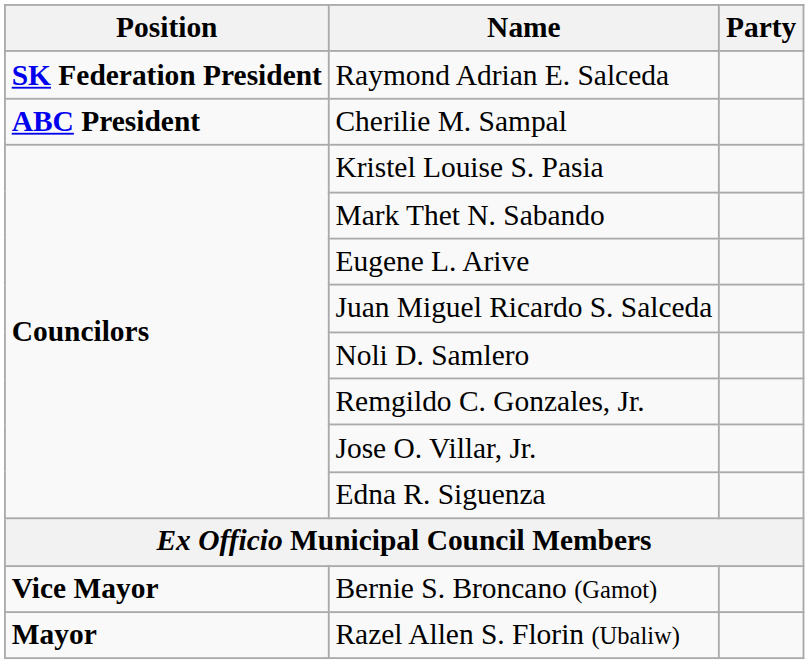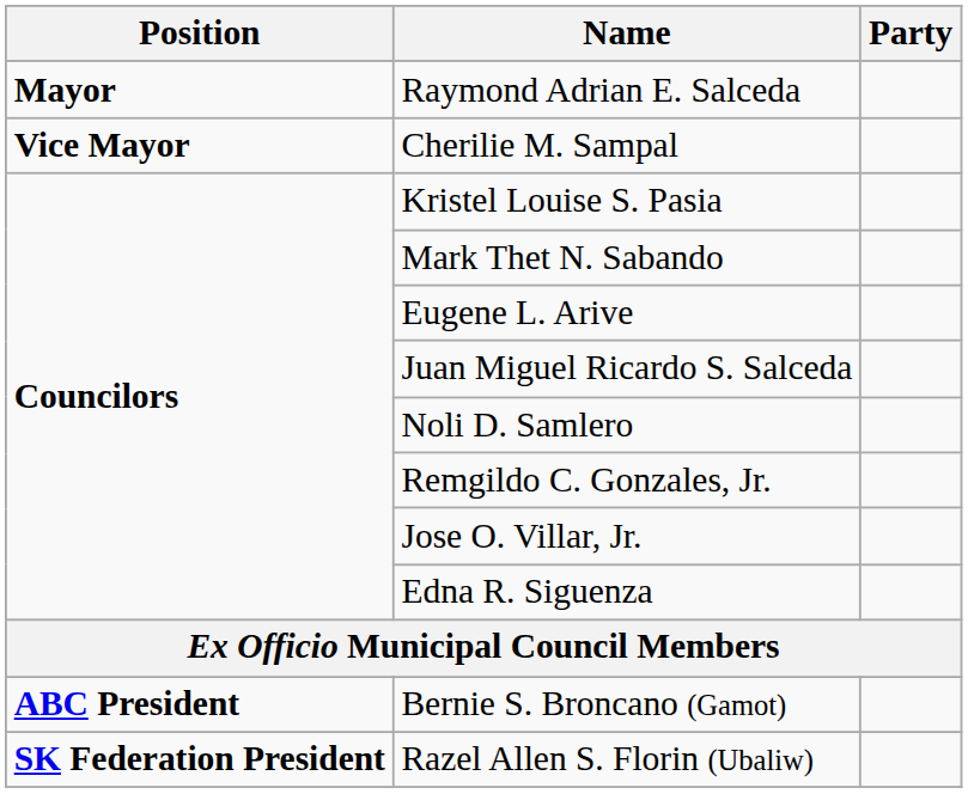Raymond Adrian E. Salceda | Position: SK Federation President -> Mayor
Cherilie M. Sampal | Position: ABC President -> Vice Mayor
Bernie S. Broncano (Gamot) | Position: Vice Mayor -> ABC President
Razel Allen S. Florin (Ubaliw) | Position: Mayor -> SK Federation President
